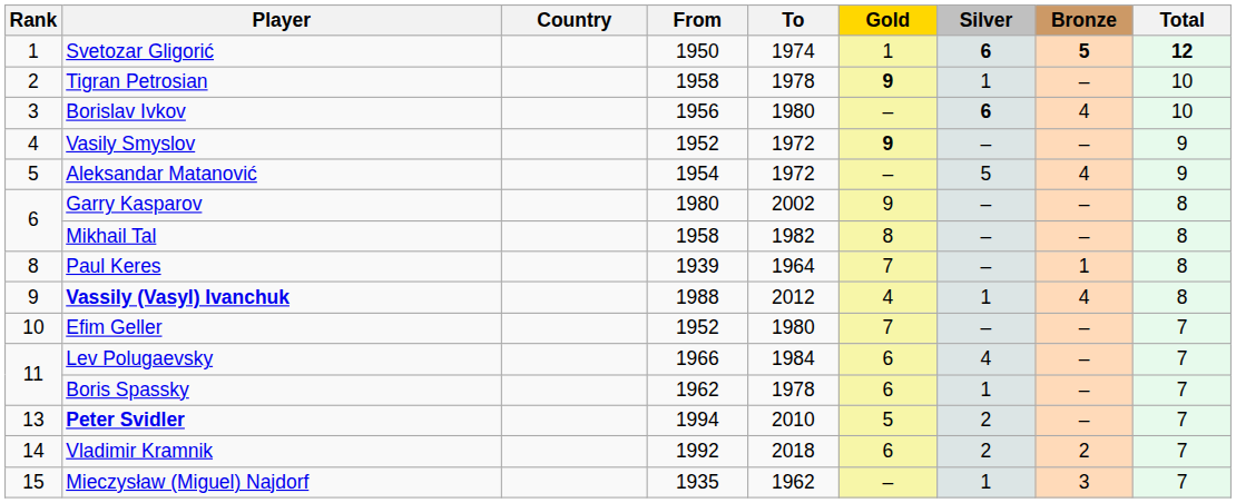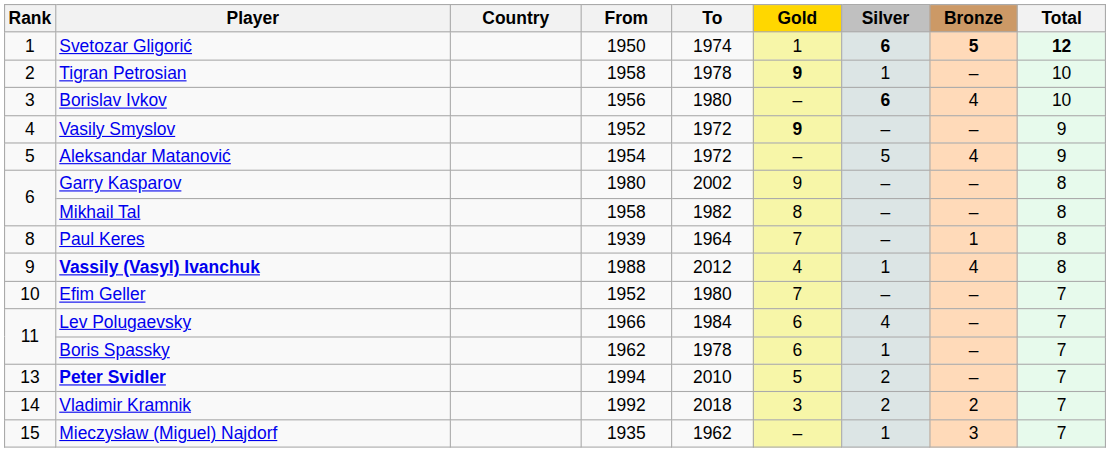Vladimir Kramnik | Gold: 6 -> 3
